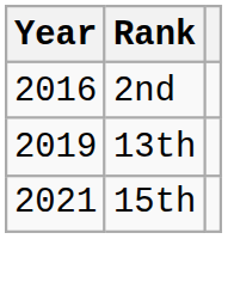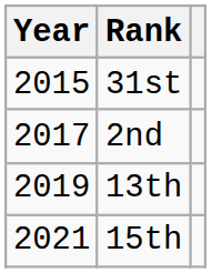+ row: 2015 | 31st
2nd | Year: 2016 -> 2017
